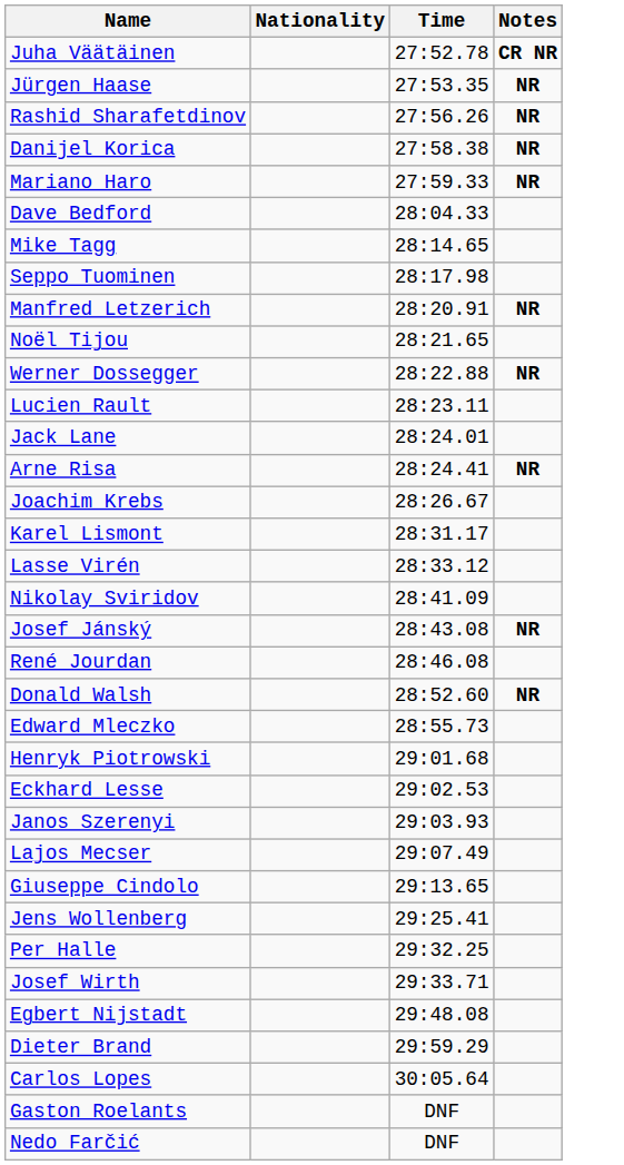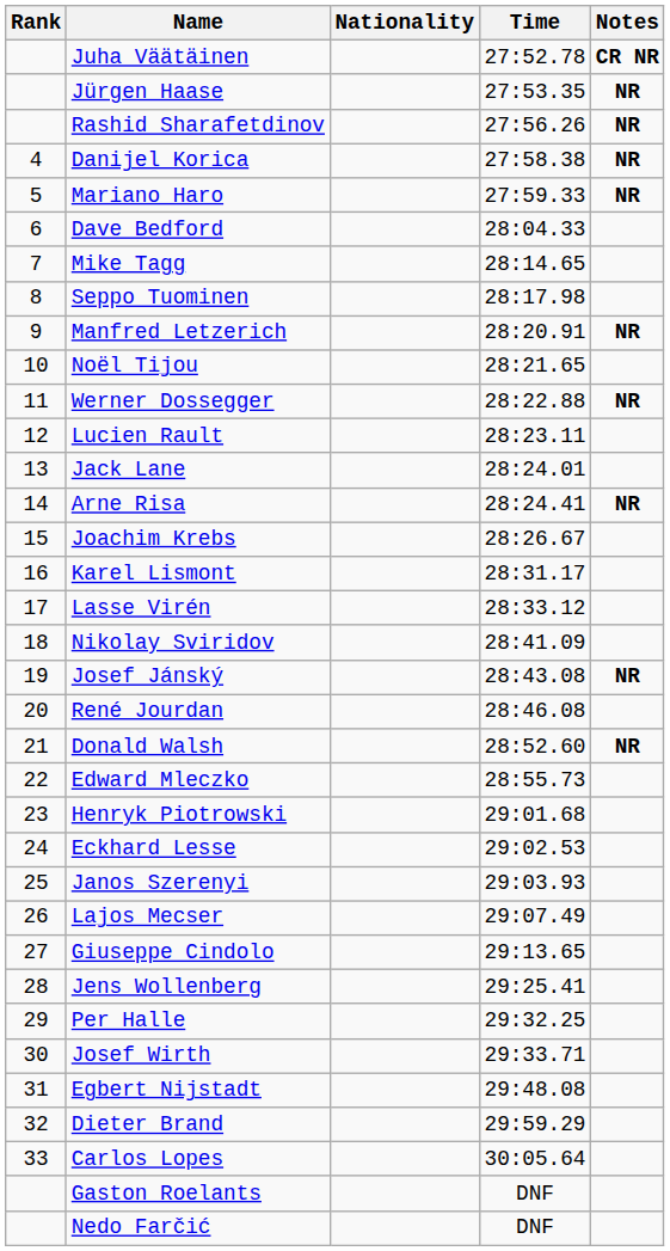+ column: Rank | 4 | 5 | 6 | 7 | 8 | 9 | 10 | 11 | 12 | 13 | 14 | 15 | 16 | 17 | 18 | 19 | 20 | 21 | 22 | 23 | 24 | 25 | 26 | 27 | 28 | 29 | 30 | 31 | 32 | 33
